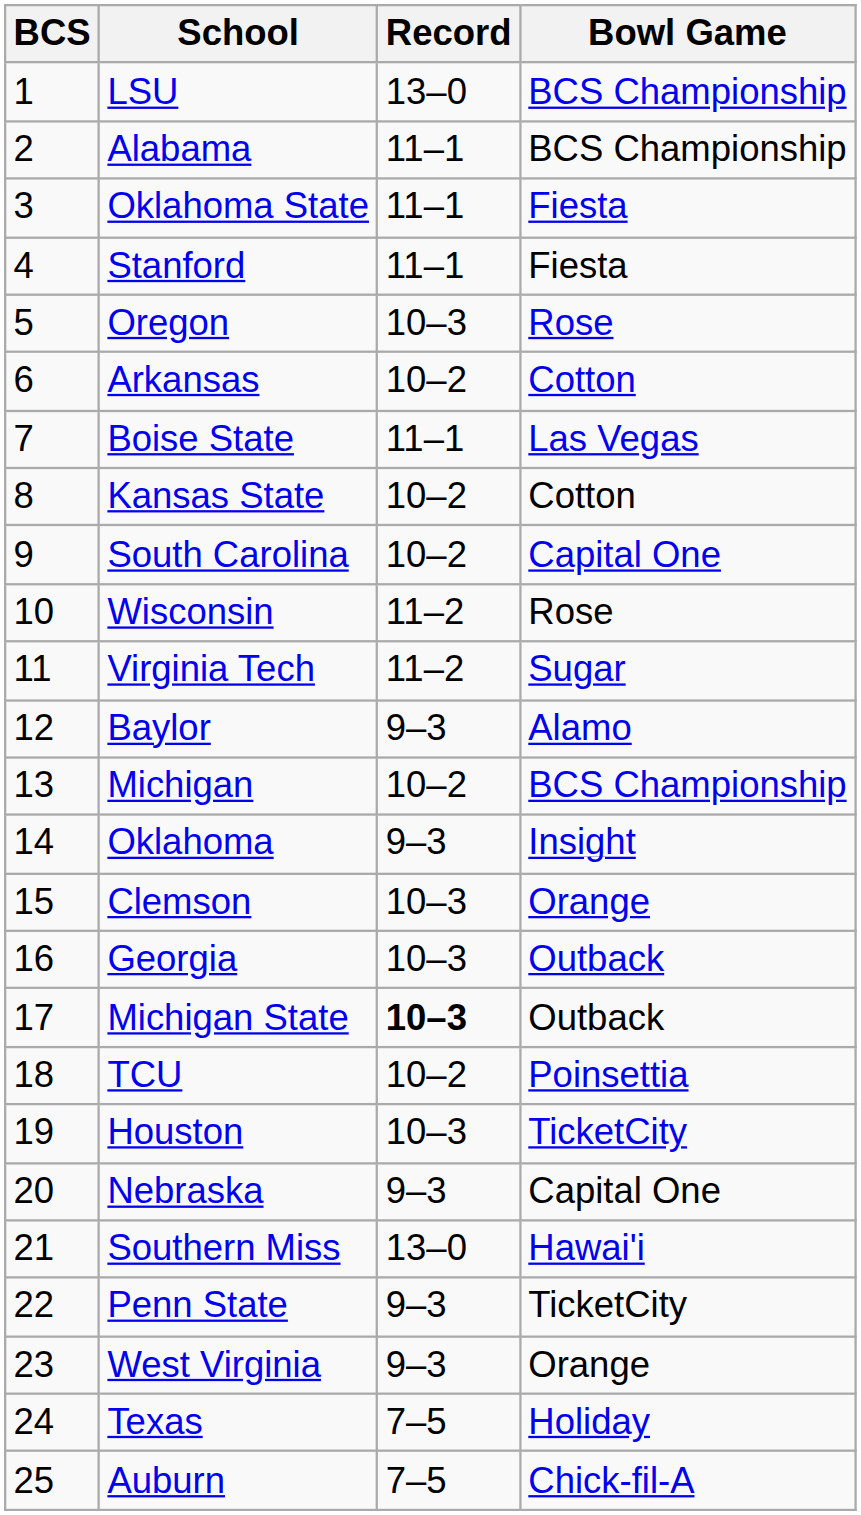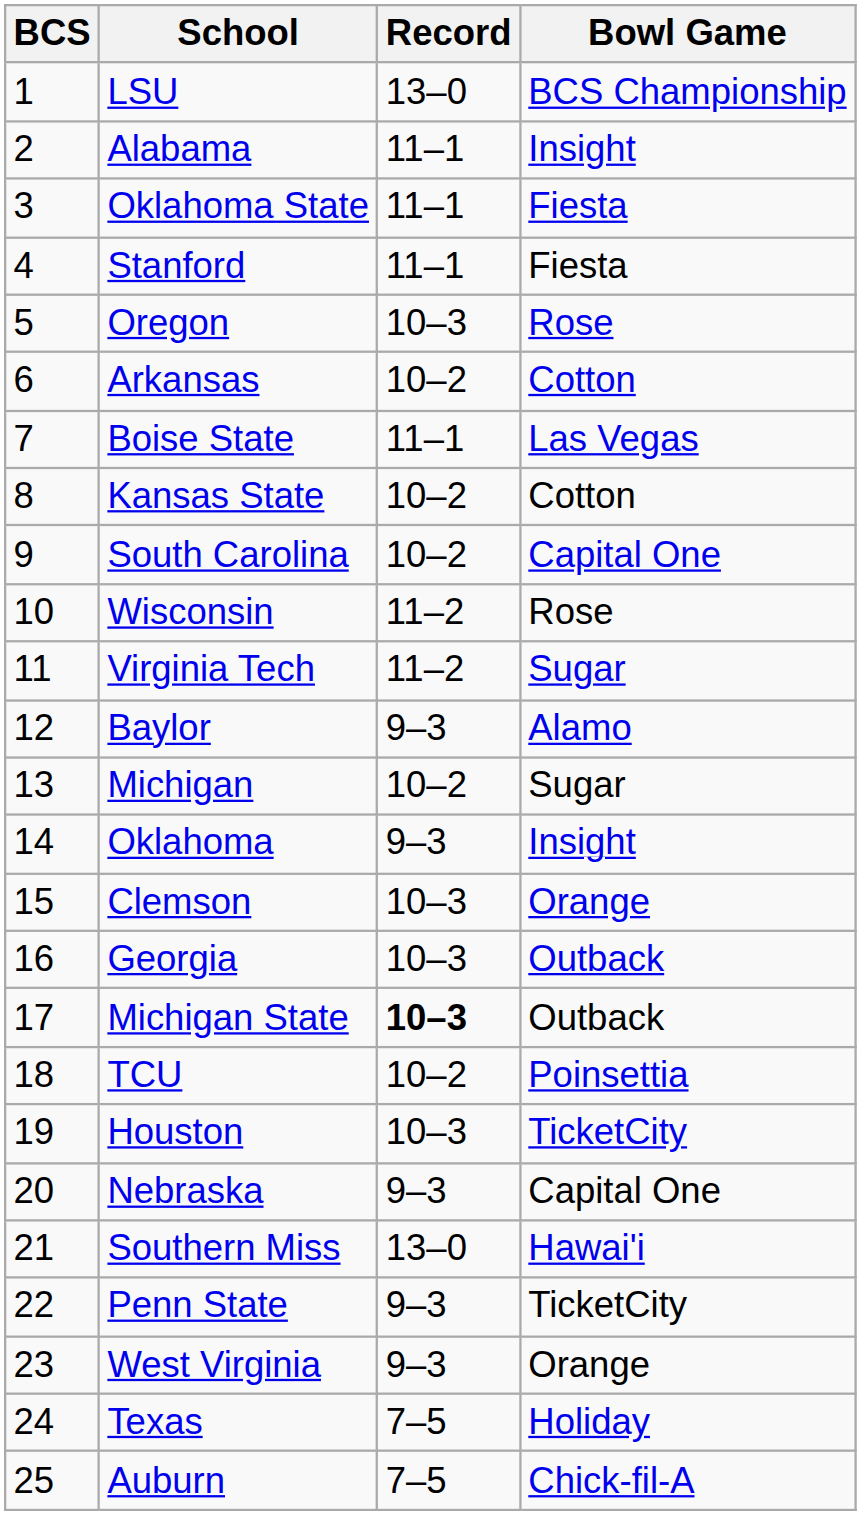Alabama | Bowl Game: BCS Championship -> Insight
Michigan | Bowl Game: BCS Championship -> Sugar
